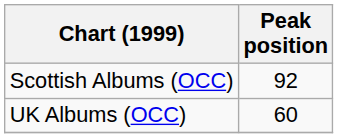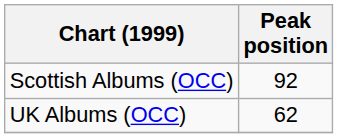UK Albums (OCC) | Peak position: 60 -> 62
